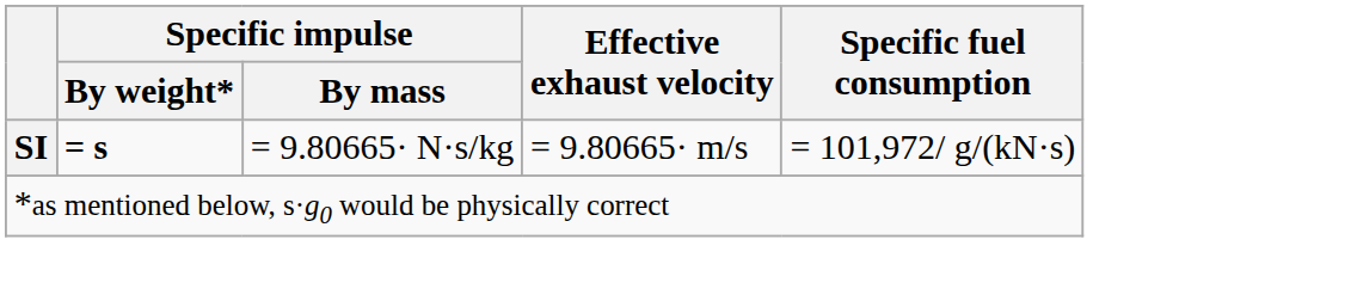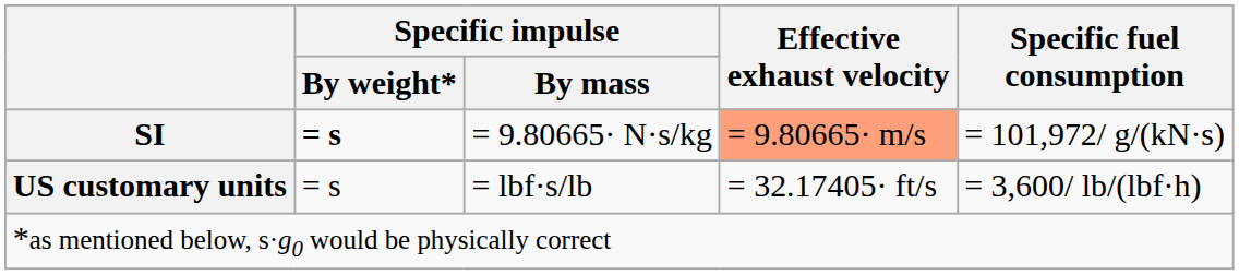SI | Effective exhaust velocity: no background -> lightsalmon background
+ row: US customary units | = s | = lbf·s/lb | = 32.17405· ft/s | = 3,600/ lb/(lbf·h)
